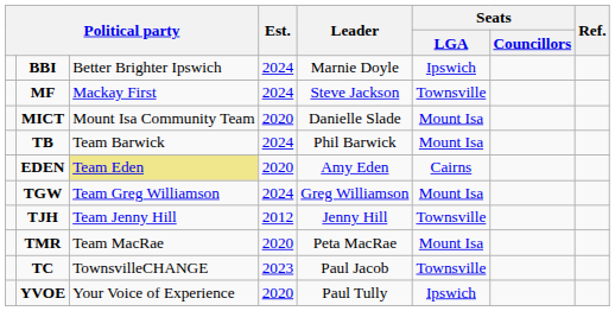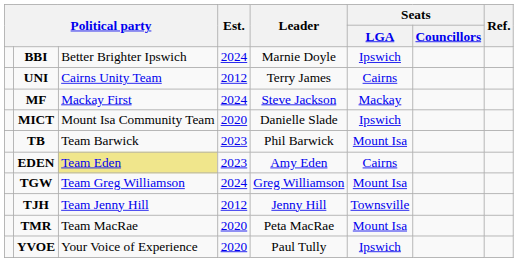+ row: UNI | Cairns Unity Team | 2012 | Terry James | Cairns
MF | Seats / LGA: Townsville -> Mackay
MICT | Seats / LGA: Mount Isa -> Ipswich
TB | Est.: 2024 -> 2023
EDEN | Est.: 2020 -> 2023
- row: TC | TownsvilleCHANGE | 2023 | Paul Jacob | Townsville
